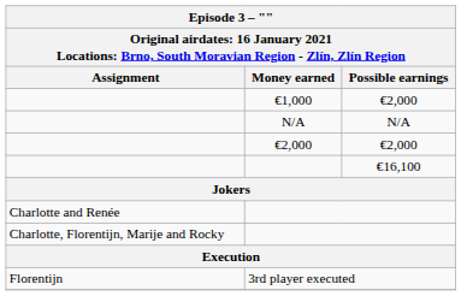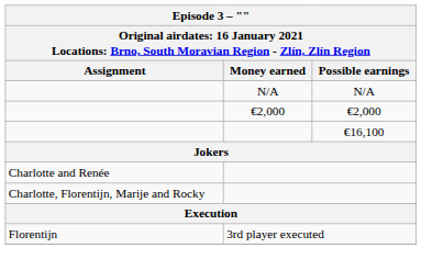- row: €1,000 | €2,000
